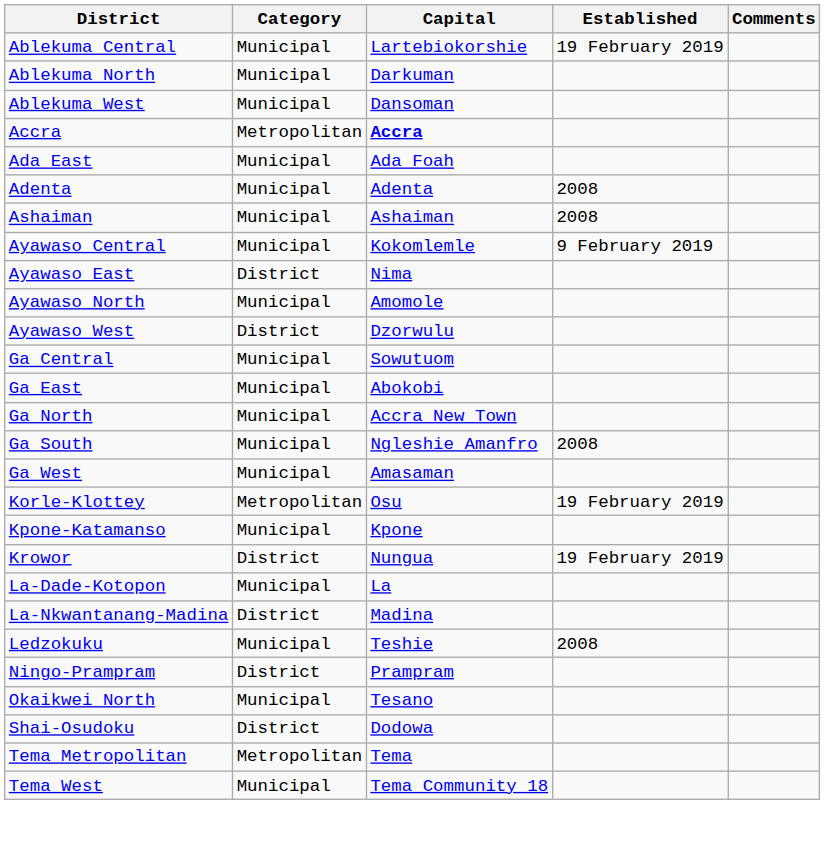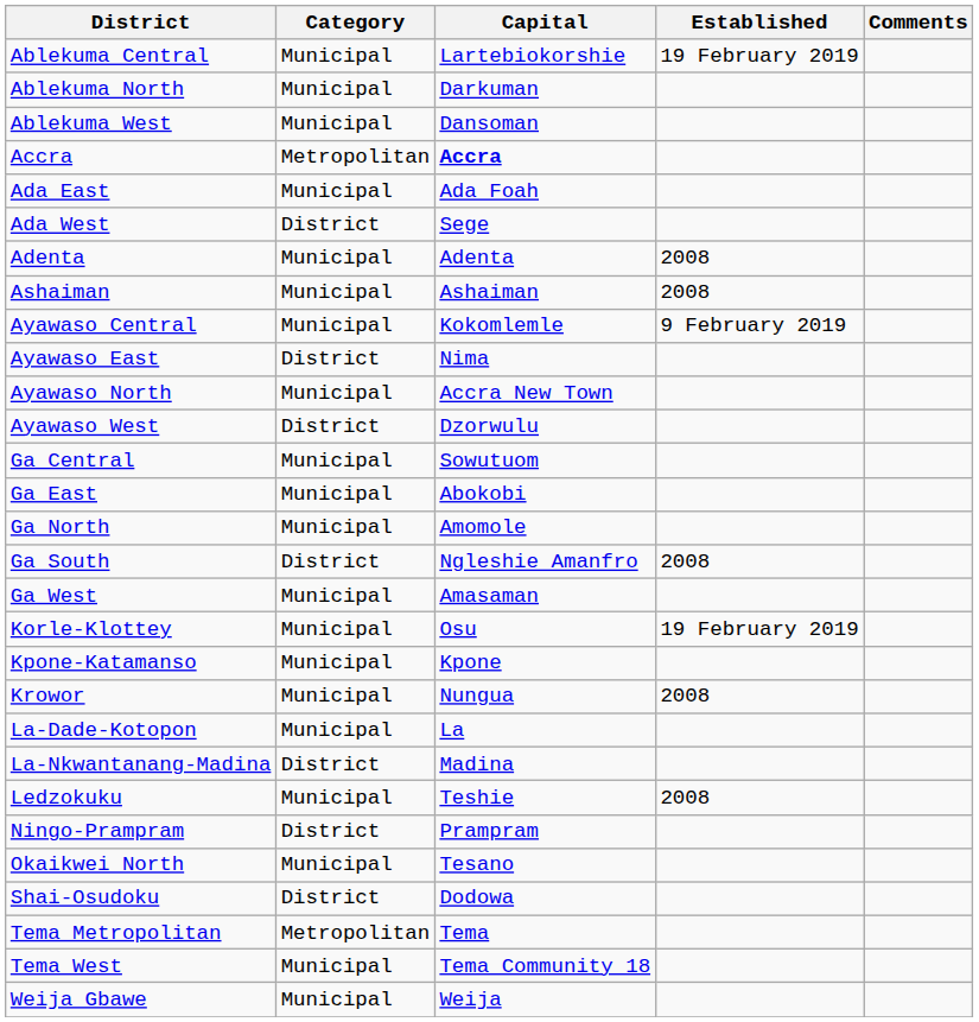+ row: Ada West | District | Sege
Ayawaso North | Capital: Amomole -> Accra New Town
Ga North | Capital: Accra New Town -> Amomole
Ga South | Category: Municipal -> District
Korle-Klottey | Category: Metropolitan -> Municipal
Krowor | Category: District -> Municipal
Krowor | Established: 19 February 2019 -> 2008
+ row: Weija Gbawe | Municipal | Weija
